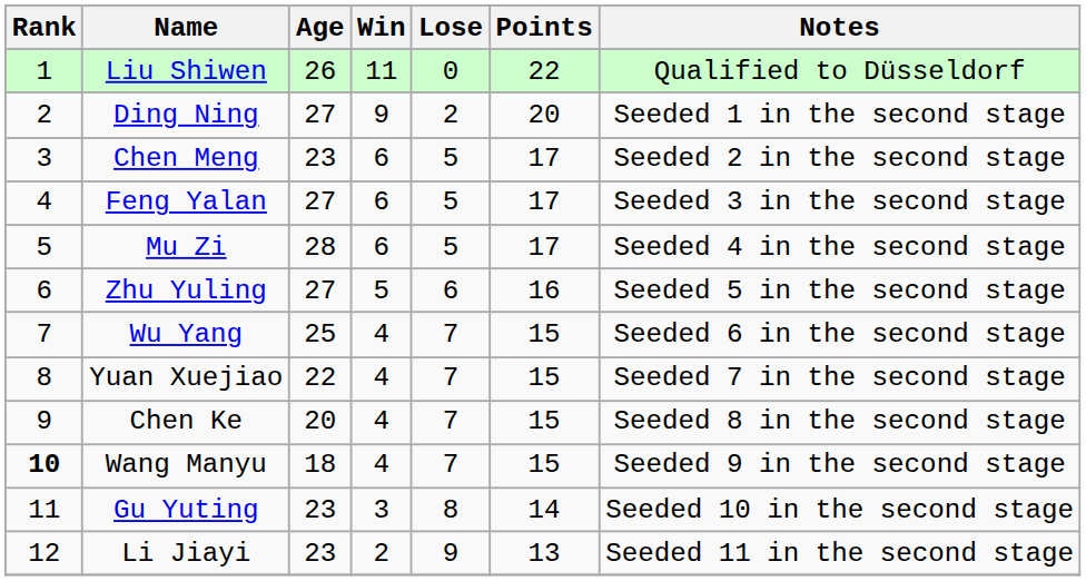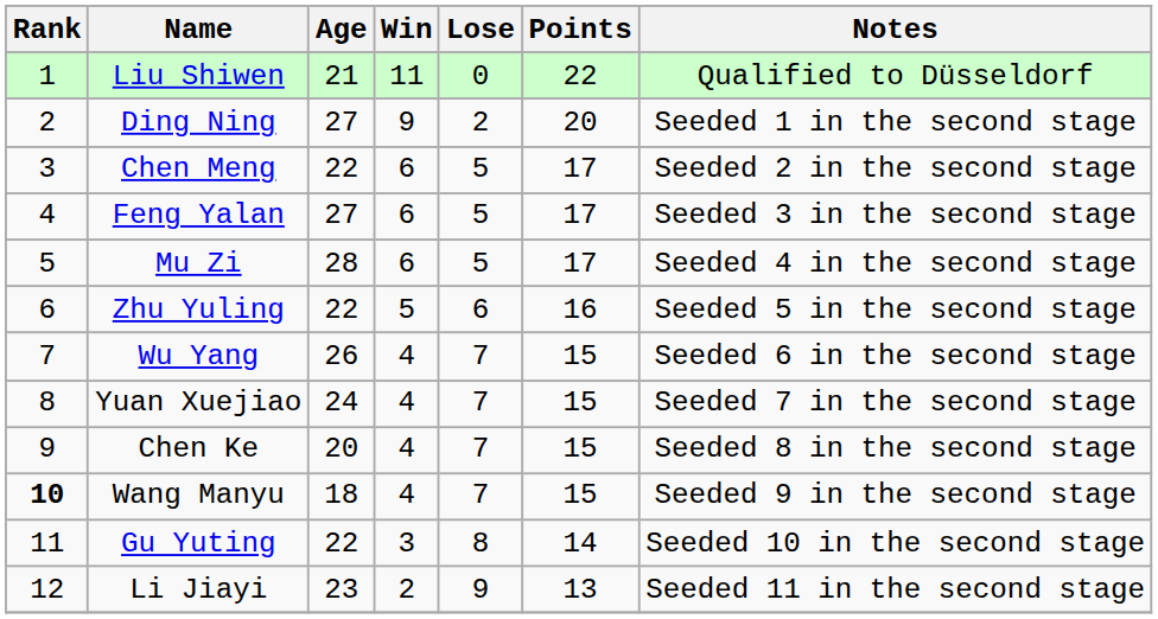Liu Shiwen | Age: 26 -> 21
Chen Meng | Age: 23 -> 22
Zhu Yuling | Age: 27 -> 22
Wu Yang | Age: 25 -> 26
Yuan Xuejiao | Age: 22 -> 24
Gu Yuting | Age: 23 -> 22
